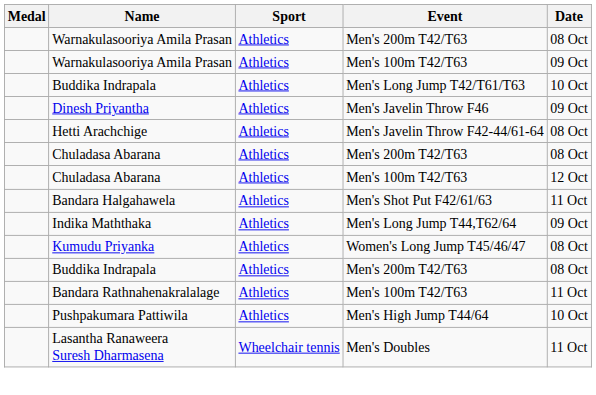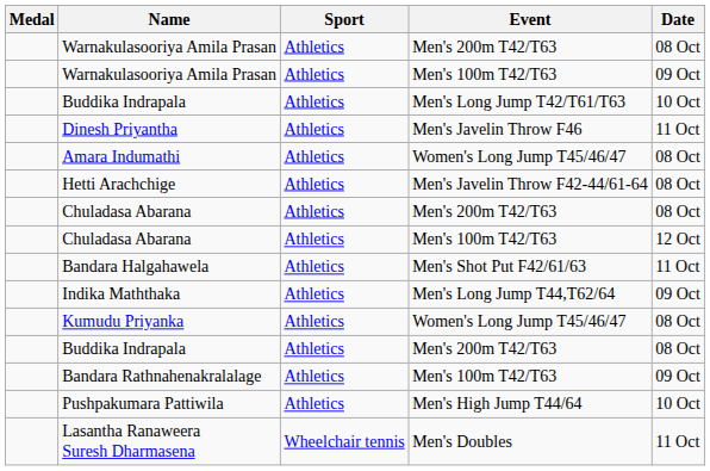Dinesh Priyantha | Date: 09 Oct -> 11 Oct
+ row: Amara Indumathi | Athletics | Women's Long Jump T45/46/47 | 08 Oct
Bandara Rathnahenakralalage | Date: 11 Oct -> 09 Oct
